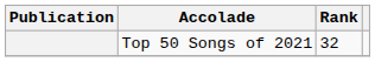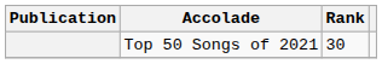Top 50 Songs of 2021 | Rank: 32 -> 30
